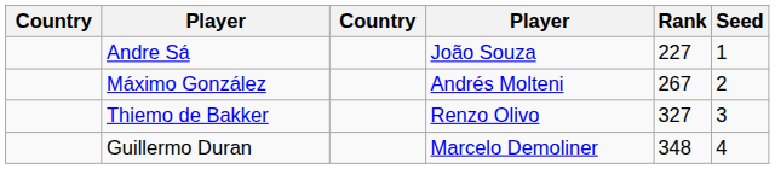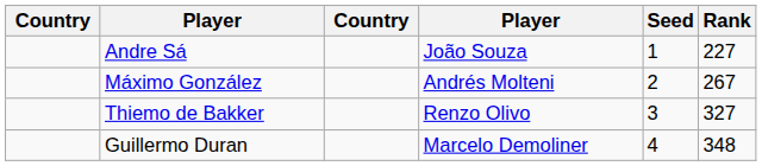columns swapped: Rank <-> Seed
